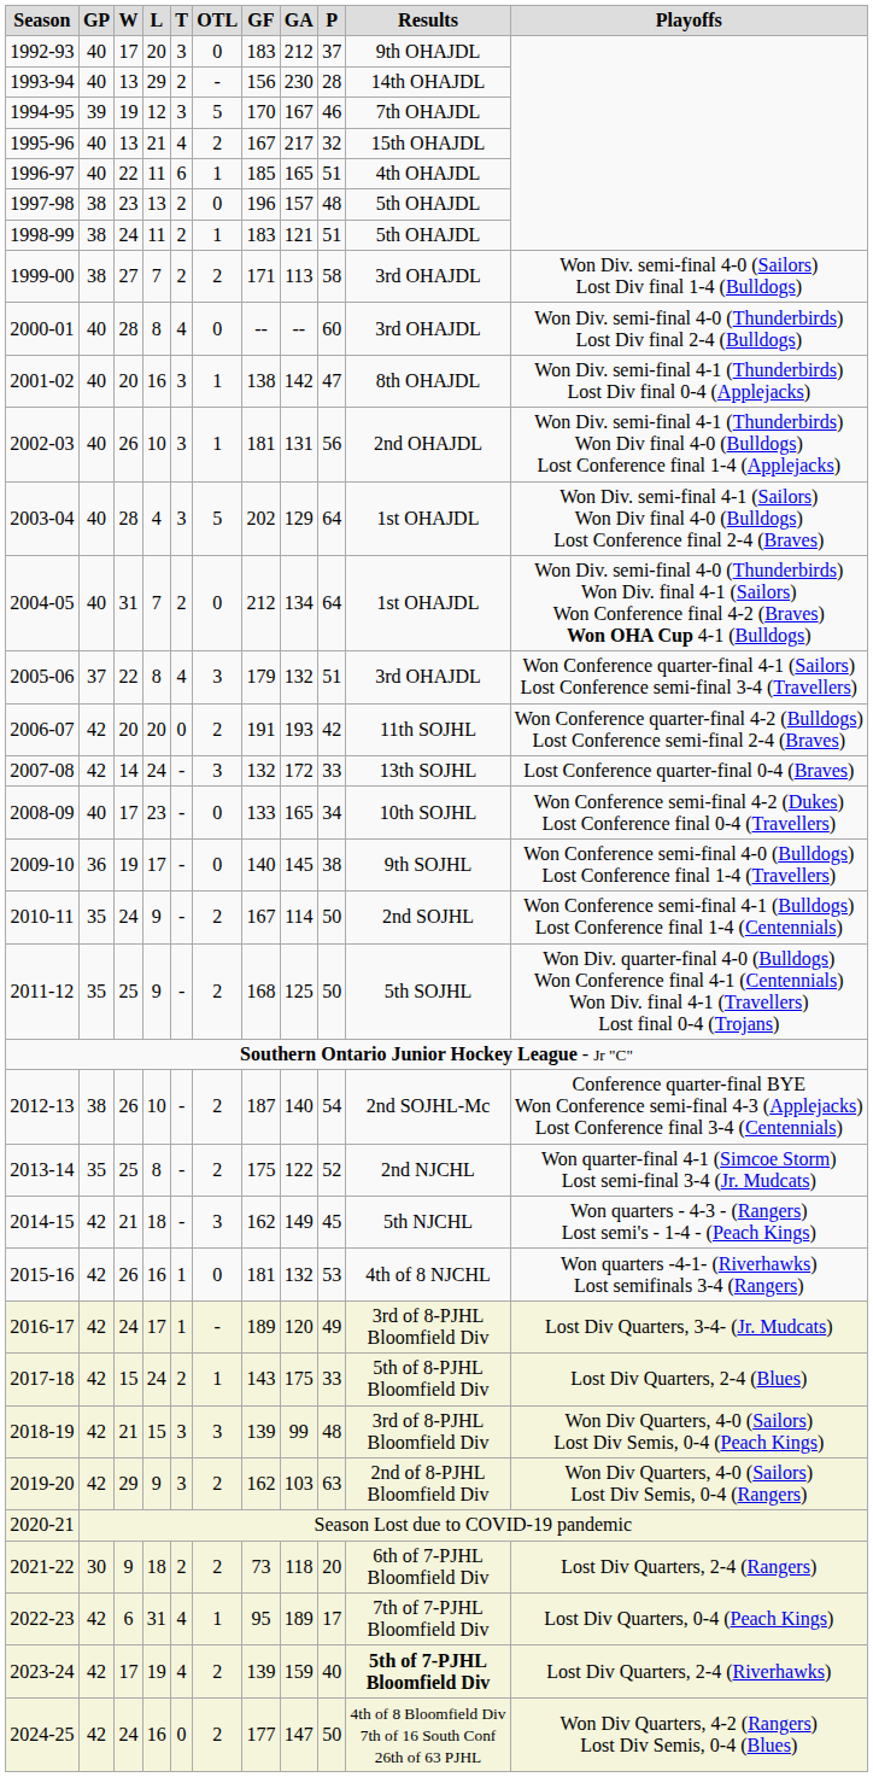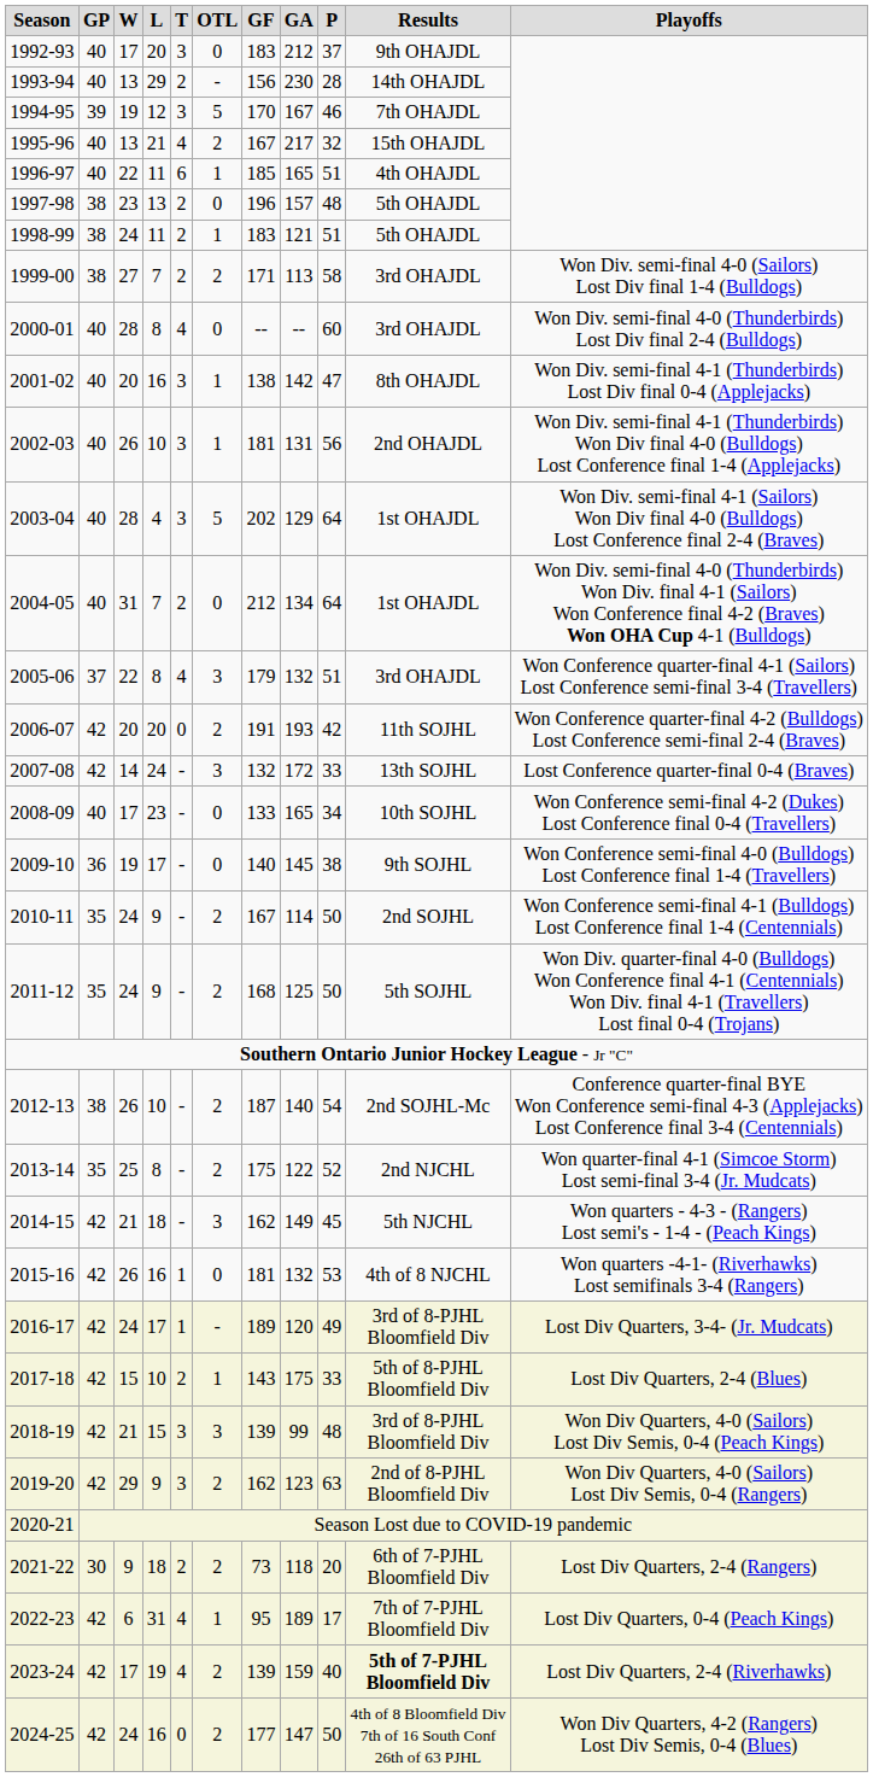2011-12 | W: 25 -> 24
2017-18 | L: 24 -> 10
2019-20 | GA: 103 -> 123
